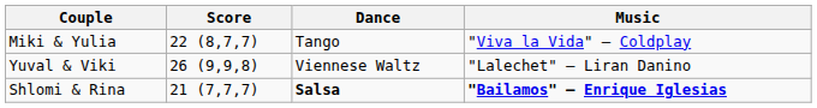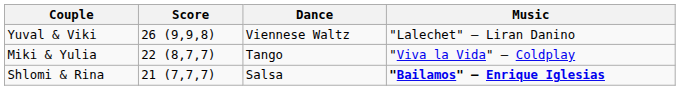rows swapped: Miki & Yulia <-> Yuval & Viki
Shlomi & Rina | Dance: bold -> normal
